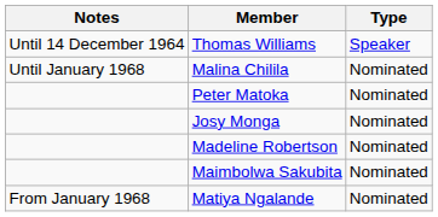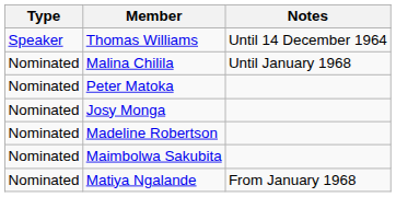columns swapped: Type <-> Notes
